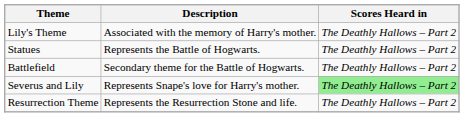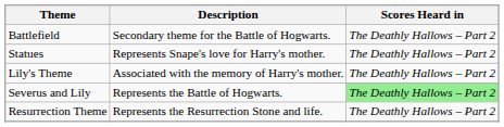rows swapped: Lily's Theme <-> Battlefield
Statues | Description: Represents the Battle of Hogwarts. -> Represents Snape's love for Harry's mother.
Severus and Lily | Description: Represents Snape's love for Harry's mother. -> Represents the Battle of Hogwarts.
